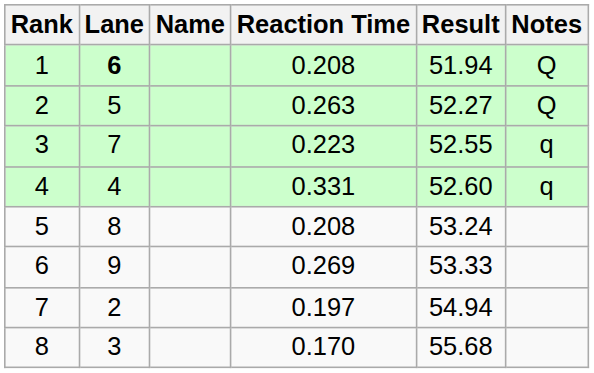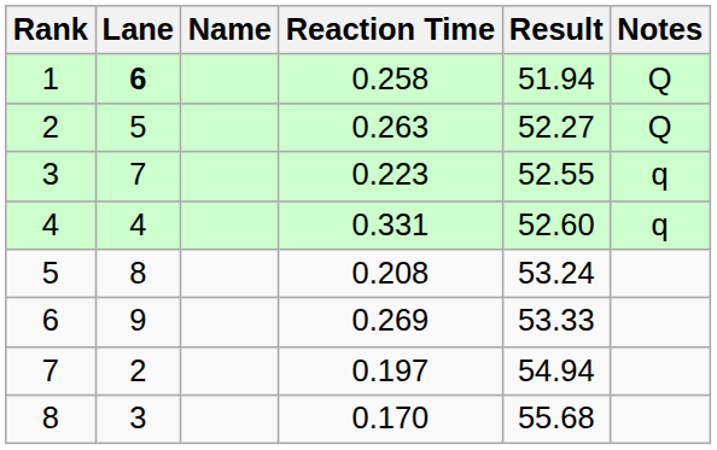1 | Reaction Time: 0.208 -> 0.258
